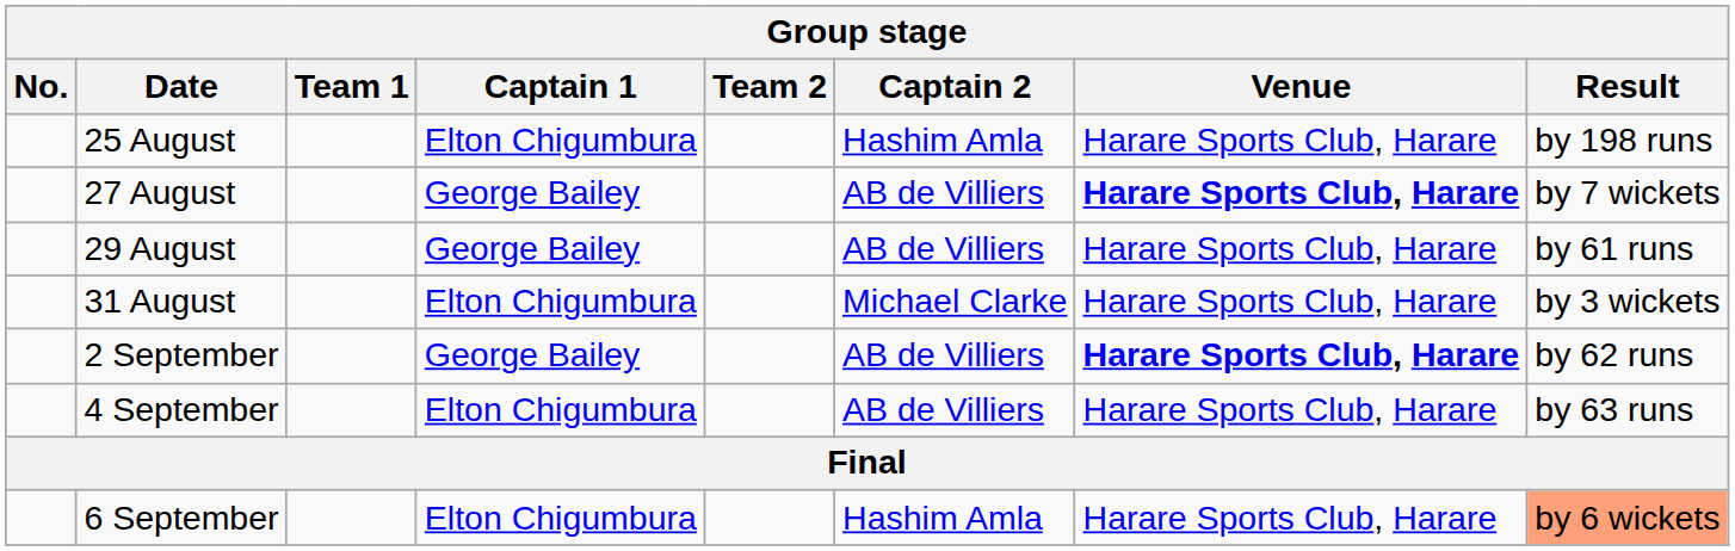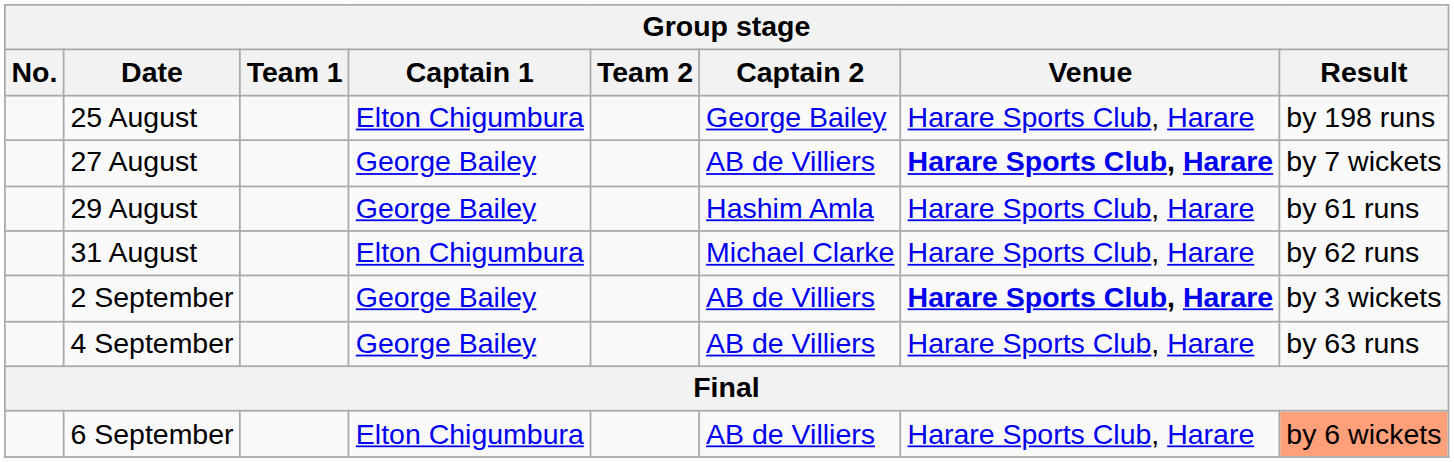25 August | Captain 2: Hashim Amla -> George Bailey
29 August | Captain 2: AB de Villiers -> Hashim Amla
31 August | Result: by 3 wickets -> by 62 runs
2 September | Result: by 62 runs -> by 3 wickets
4 September | Captain 1: Elton Chigumbura -> George Bailey
6 September | Captain 2: Hashim Amla -> AB de Villiers
